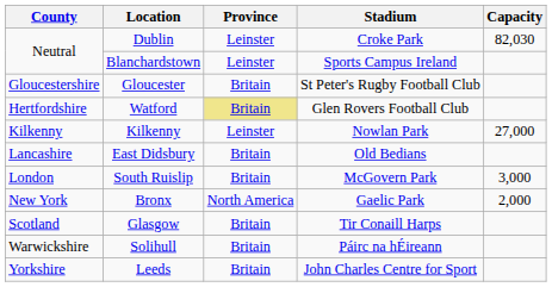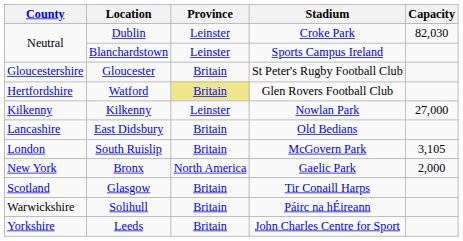South Ruislip | Capacity: 3,000 -> 3,105
